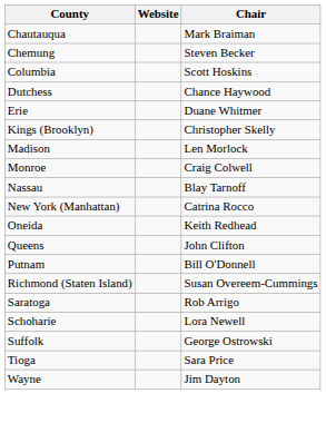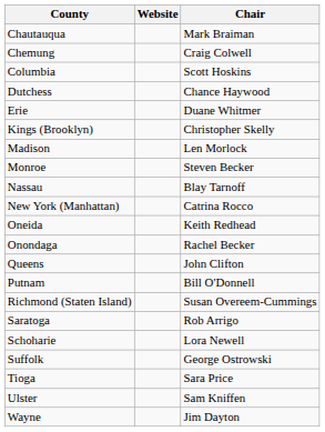Chemung | Chair: Steven Becker -> Craig Colwell
Monroe | Chair: Craig Colwell -> Steven Becker
+ row: Onondaga | Rachel Becker
+ row: Ulster | Sam Kniffen
